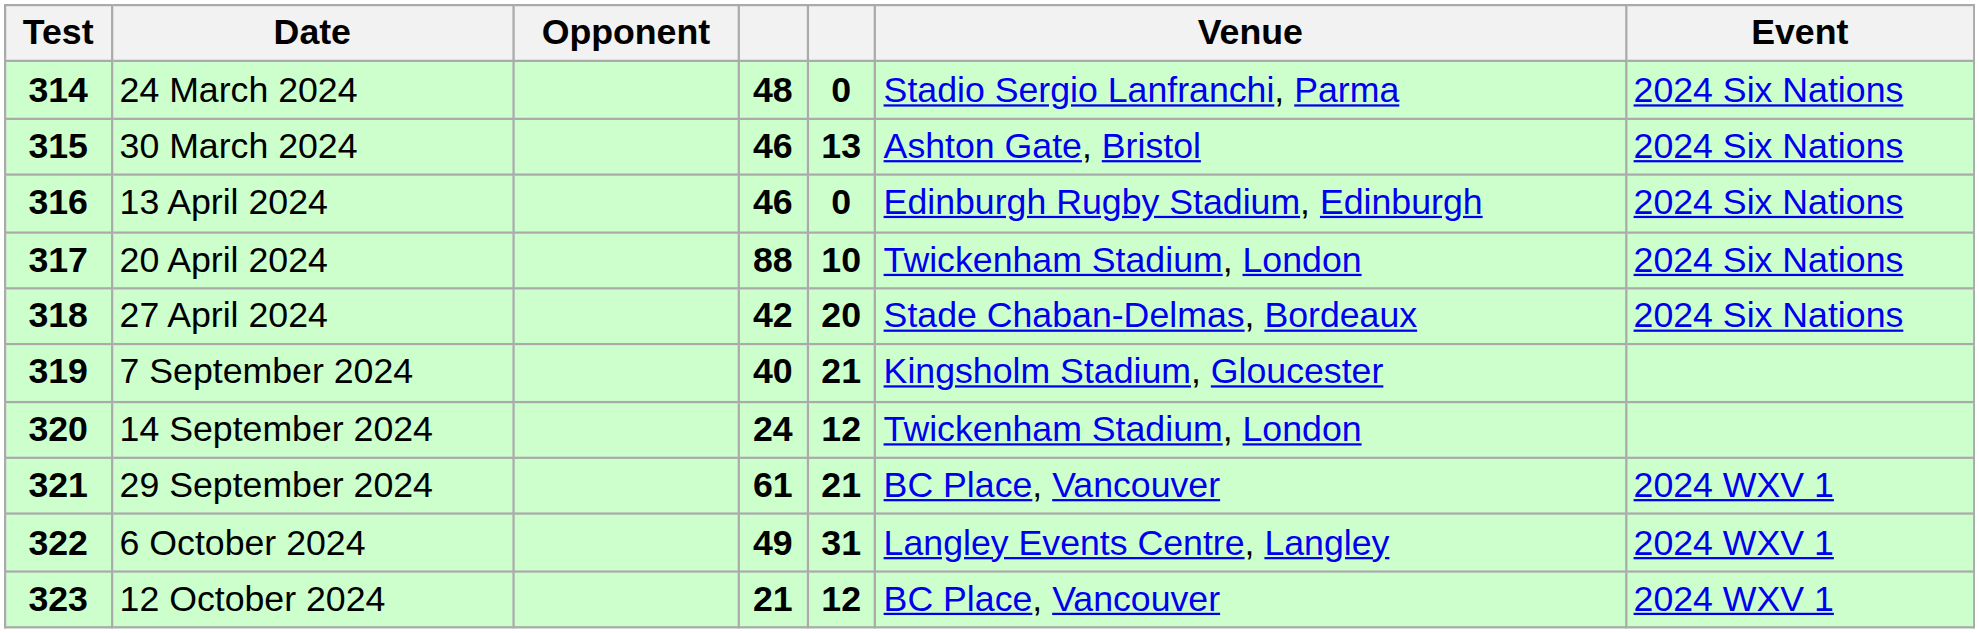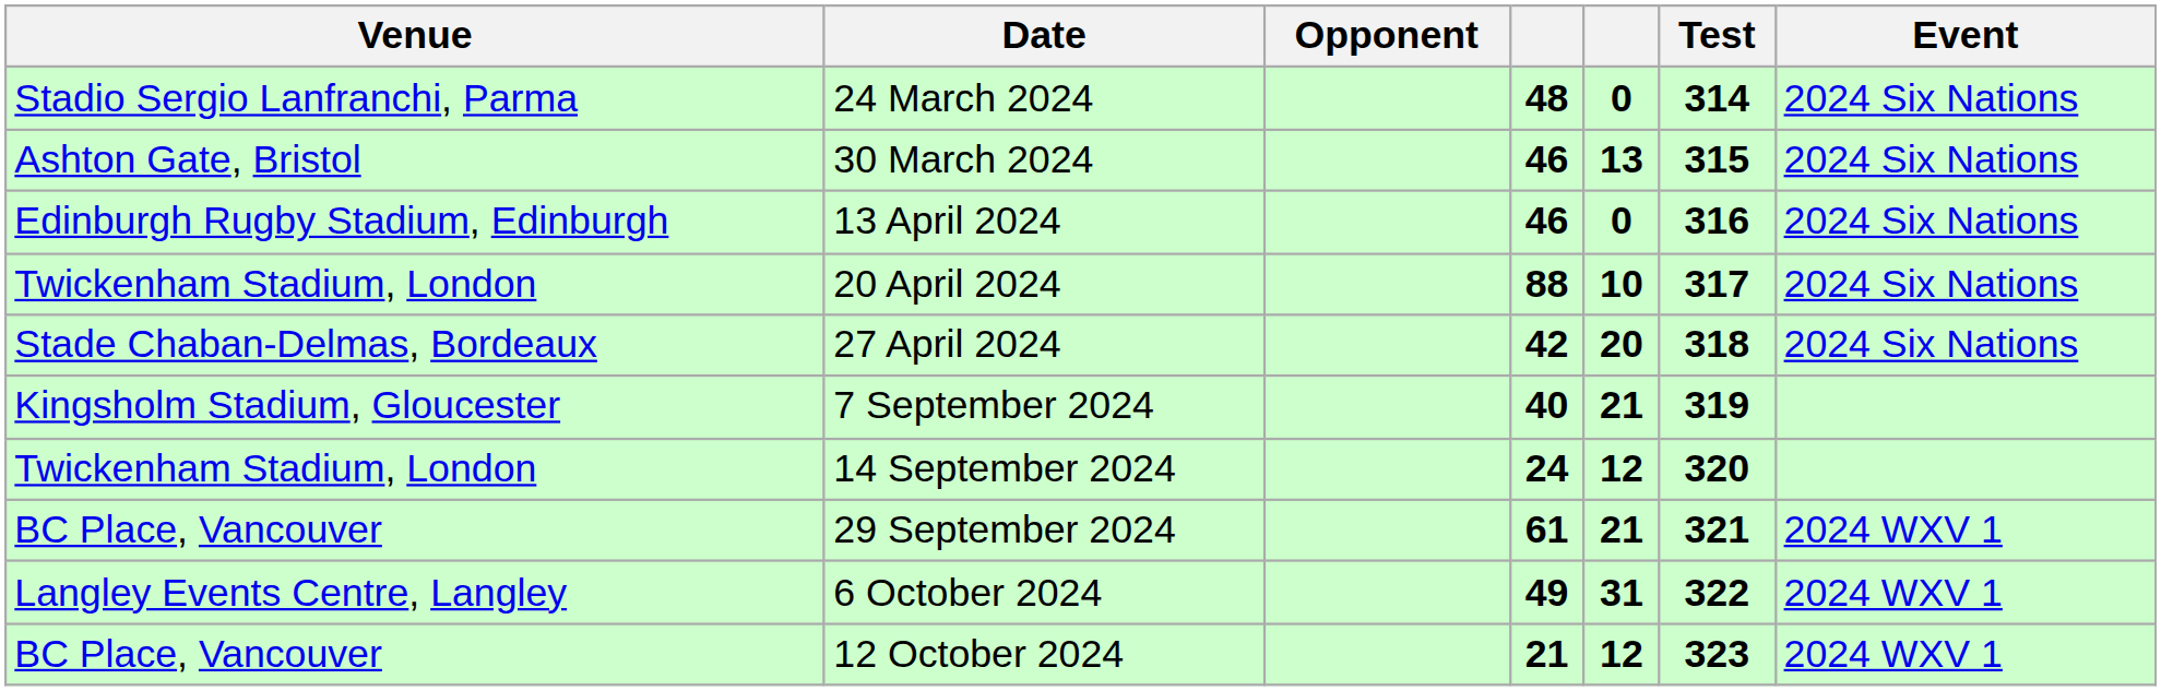columns swapped: Test <-> Venue
